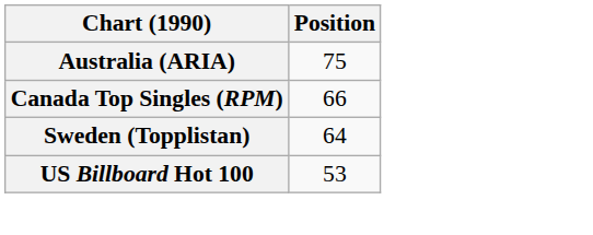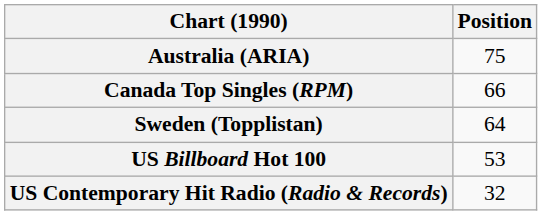+ row: US Contemporary Hit Radio (Radio & Records) | 32
